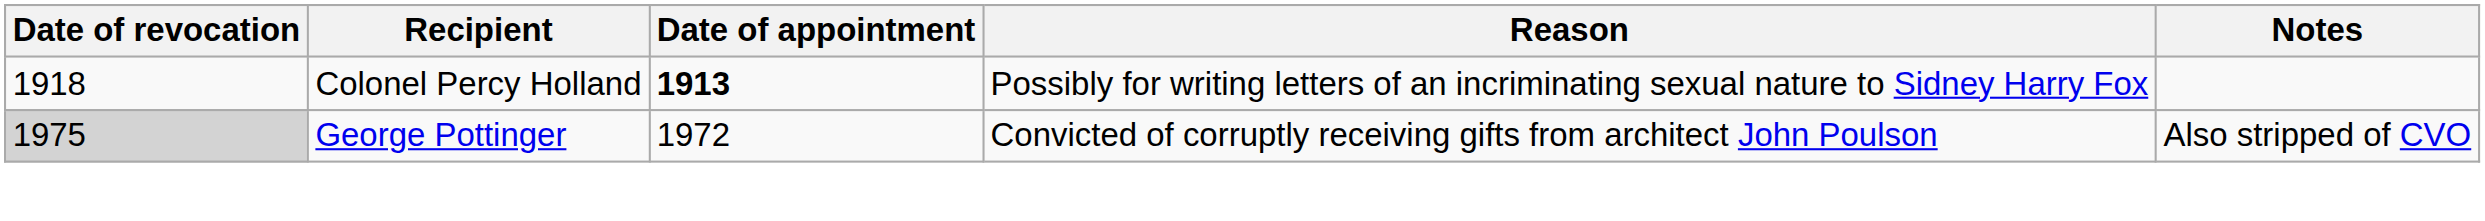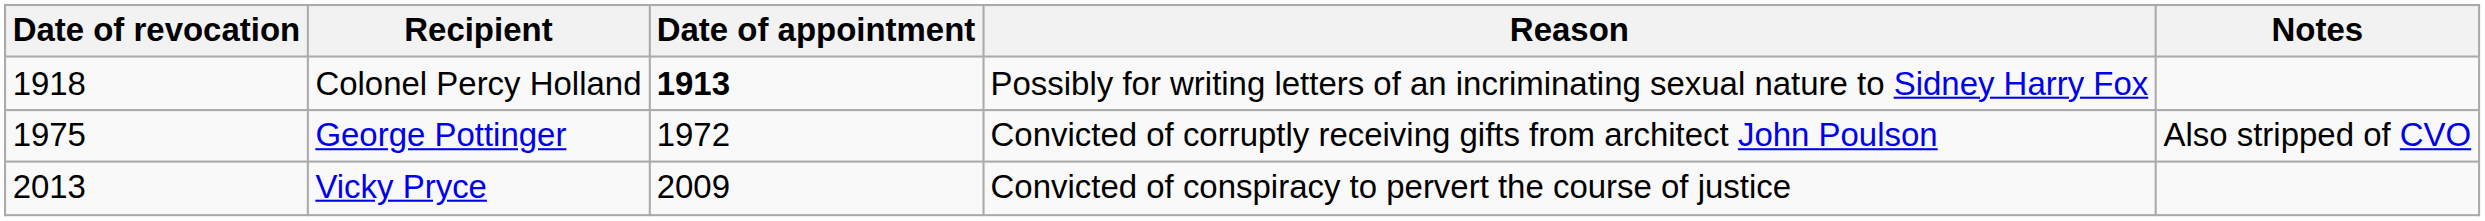George Pottinger | Date of revocation: lightgrey background -> no background
+ row: 2013 | Vicky Pryce | 2009 | Convicted of conspiracy to pervert the course of justice
